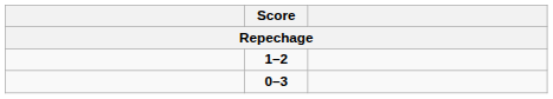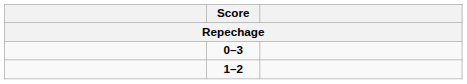rows swapped: 0–3 <-> 1–2
